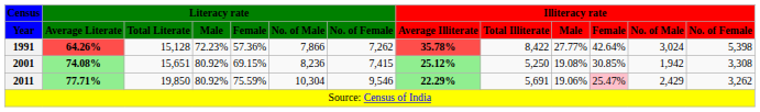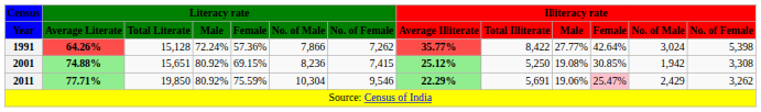1991 | Literacy rate / Male: 72.23% -> 72.24%
1991 | Illiteracy rate / Average Illiterate: 35.78% -> 35.77%
2001 | Literacy rate / Average Literate: 74.08% -> 74.88%
